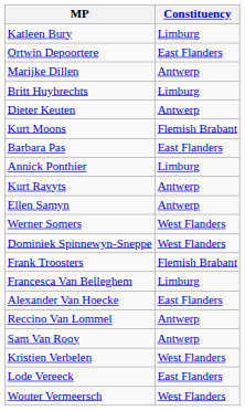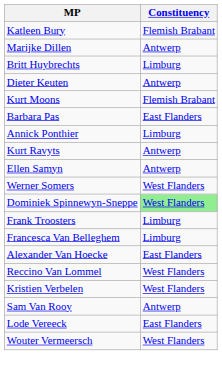Katleen Bury | Constituency: Limburg -> Flemish Brabant
- row: Ortwin Depoortere | East Flanders
Dominiek Spinnewyn-Sneppe | Constituency: no background -> lightgreen background
Frank Troosters | Constituency: Flemish Brabant -> Limburg
Reccino Van Lommel | Constituency: Antwerp -> West Flanders
rows swapped: Sam Van Rooy <-> Kristien Verbelen
